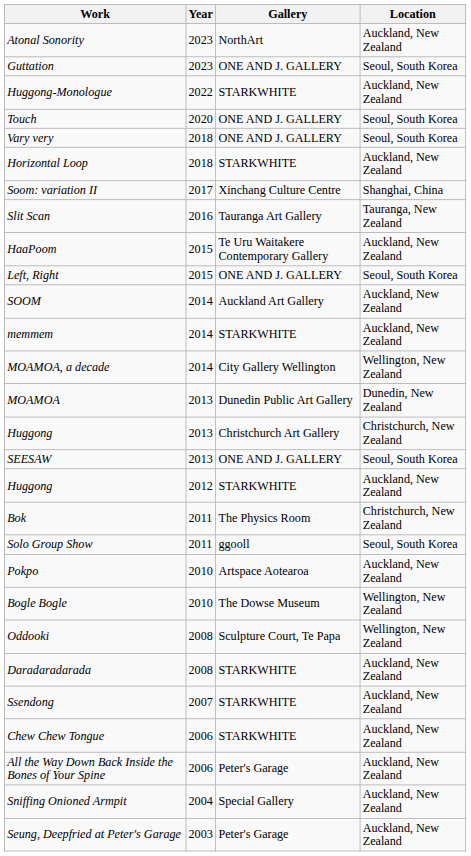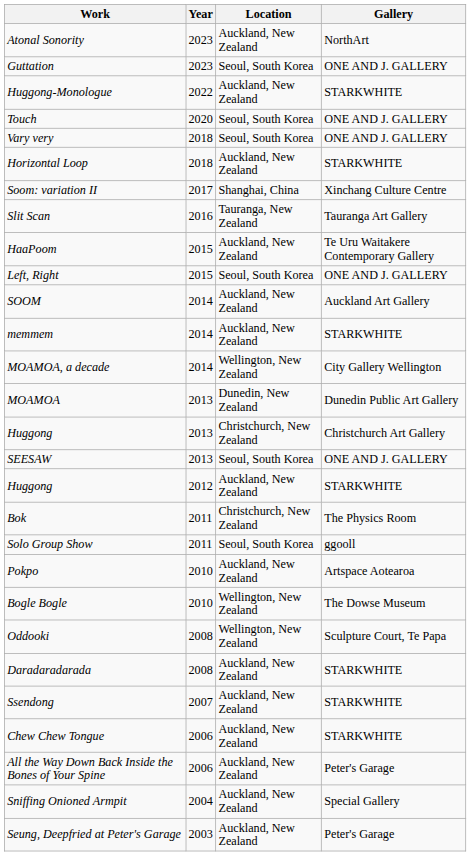columns swapped: Gallery <-> Location
